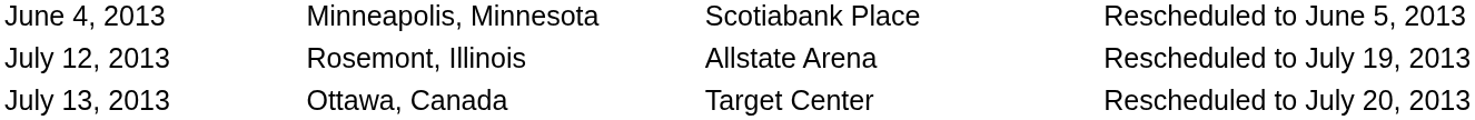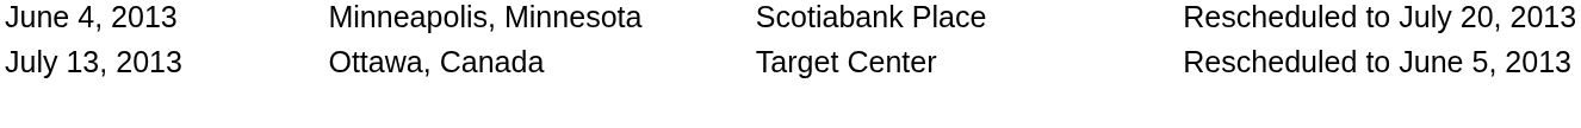June 4, 2013 | column 4: Rescheduled to June 5, 2013 -> Rescheduled to July 20, 2013
- row: July 12, 2013 | Rosemont, Illinois | Allstate Arena | Rescheduled to July 19, 2013
July 13, 2013 | column 4: Rescheduled to July 20, 2013 -> Rescheduled to June 5, 2013
